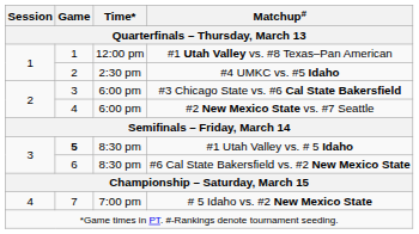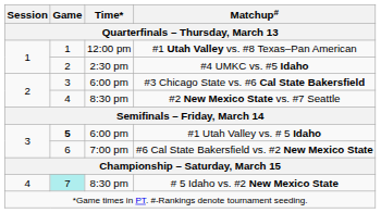#2 New Mexico State vs. #7 Seattle | Time*: 6:00 pm -> 8:30 pm
#1 Utah Valley vs. # 5 Idaho | Time*: 8:30 pm -> 6:00 pm
#6 Cal State Bakersfield vs. #2 New Mexico State | Time*: 8:30 pm -> 7:00 pm
# 5 Idaho vs. #2 New Mexico State | Game: no background -> paleturquoise background
# 5 Idaho vs. #2 New Mexico State | Time*: 7:00 pm -> 8:30 pm
